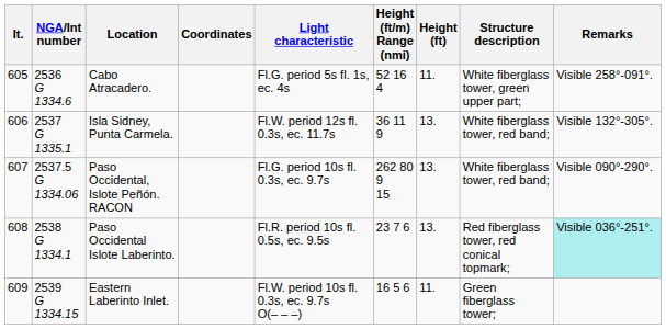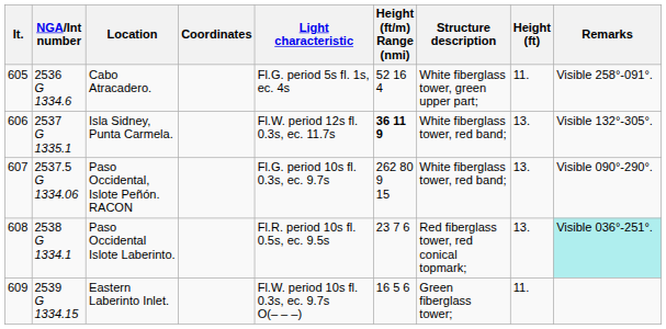columns swapped: Structure description <-> Height (ft)
Isla Sidney, Punta Carmela. | Height (ft/m) Range (nmi): normal -> bold
